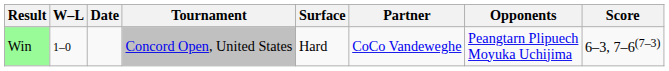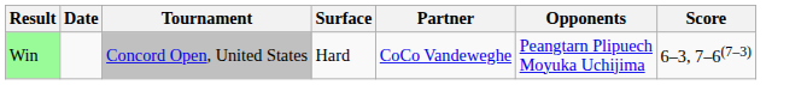- column: W–L | 1–0
